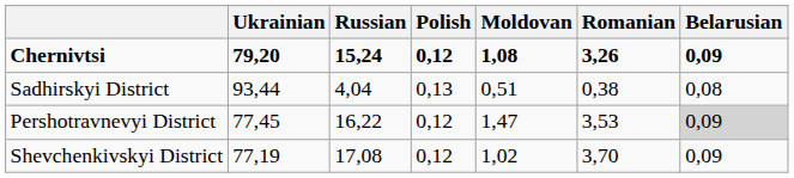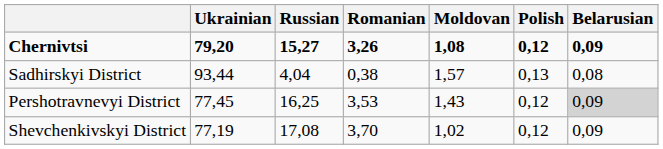columns swapped: Romanian <-> Polish
Chernivtsi | Russian: 15,24 -> 15,27
Sadhirskyi District | Moldovan: 0,51 -> 1,57
Pershotravnevyi District | Russian: 16,22 -> 16,25
Pershotravnevyi District | Moldovan: 1,47 -> 1,43
